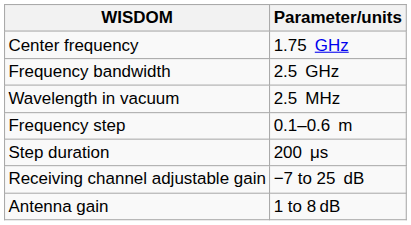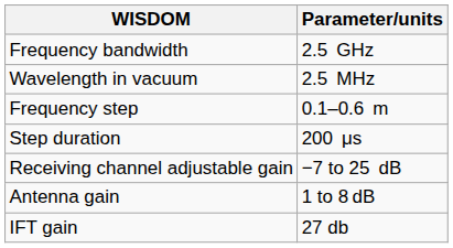- row: Center frequency | 1.75 GHz
+ row: IFT gain | 27 db
